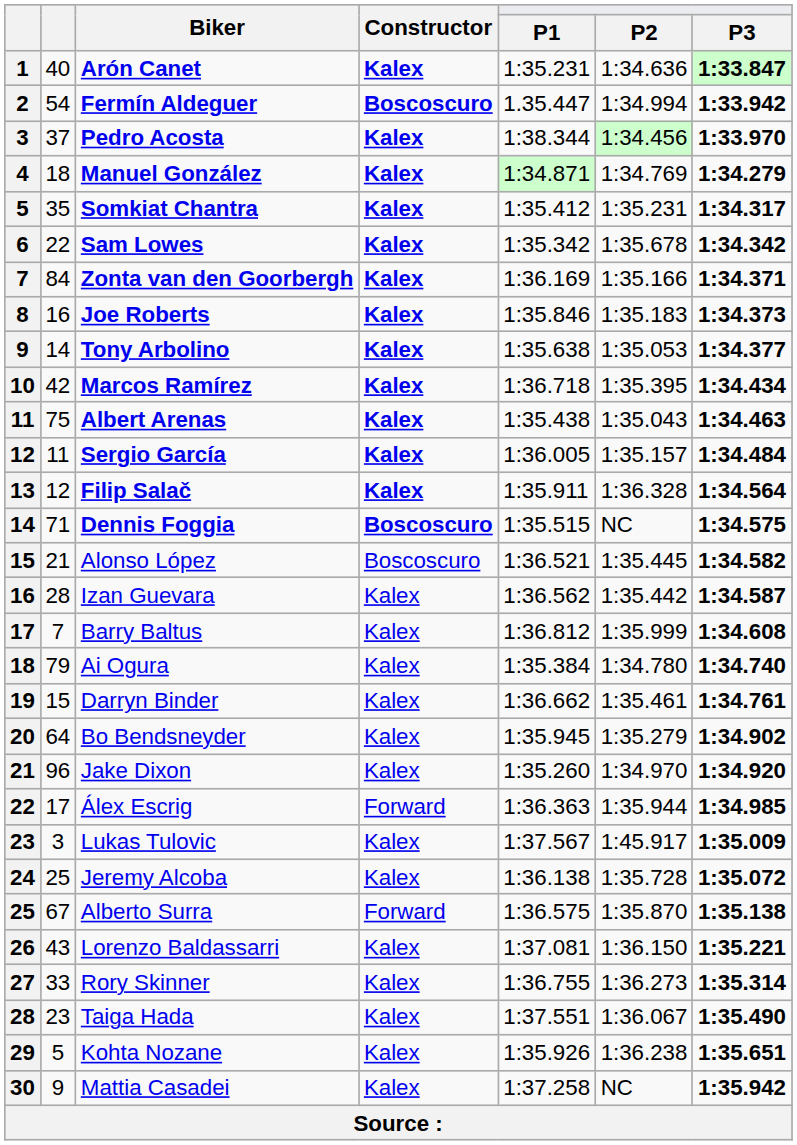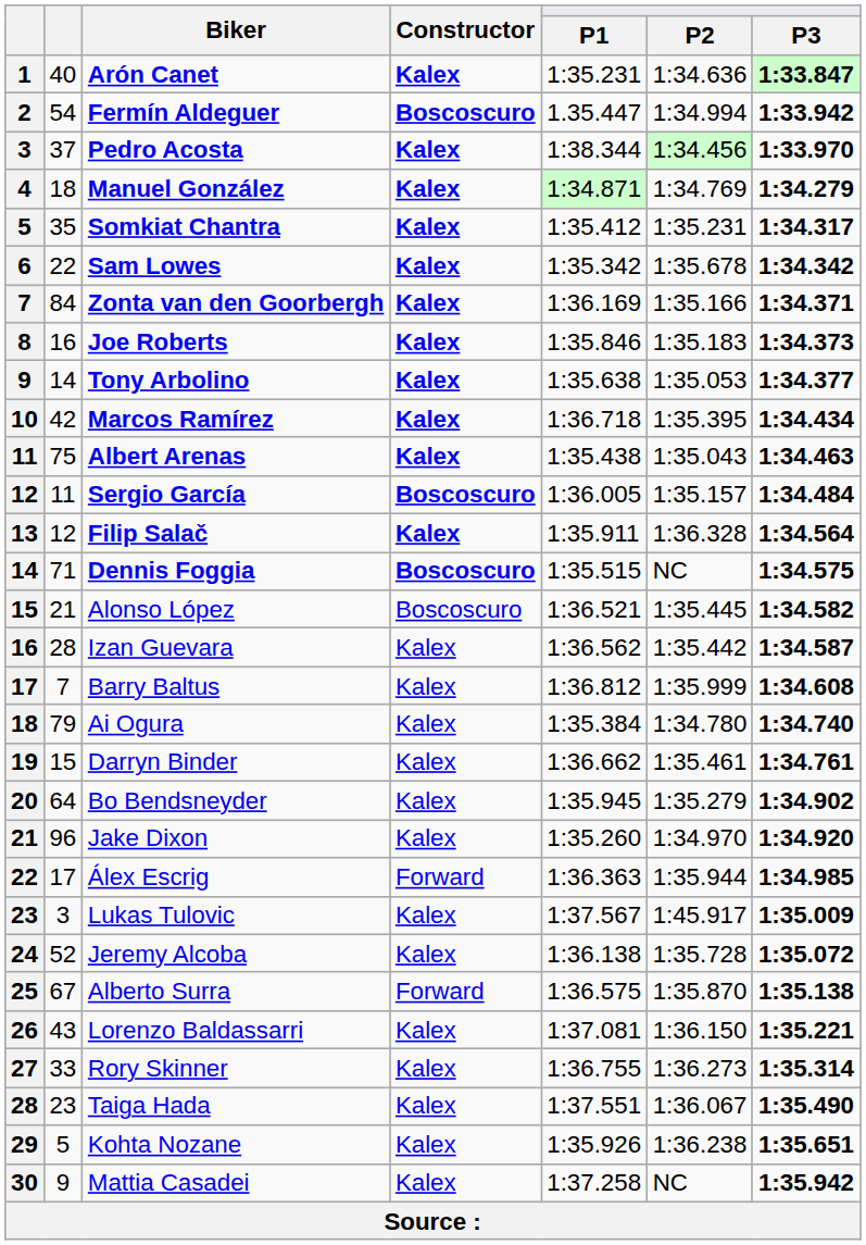Sergio García | Constructor: Kalex -> Boscoscuro
Jeremy Alcoba | column 2: 25 -> 52
